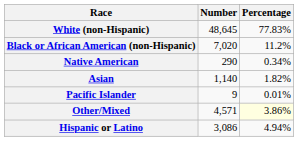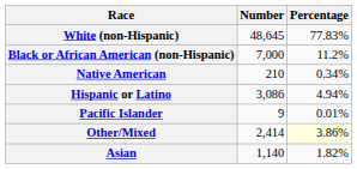Black or African American (non-Hispanic) | Number: 7,020 -> 7,000
Native American | Number: 290 -> 210
rows swapped: Asian <-> Hispanic or Latino
Other/Mixed | Number: 4,571 -> 2,414
